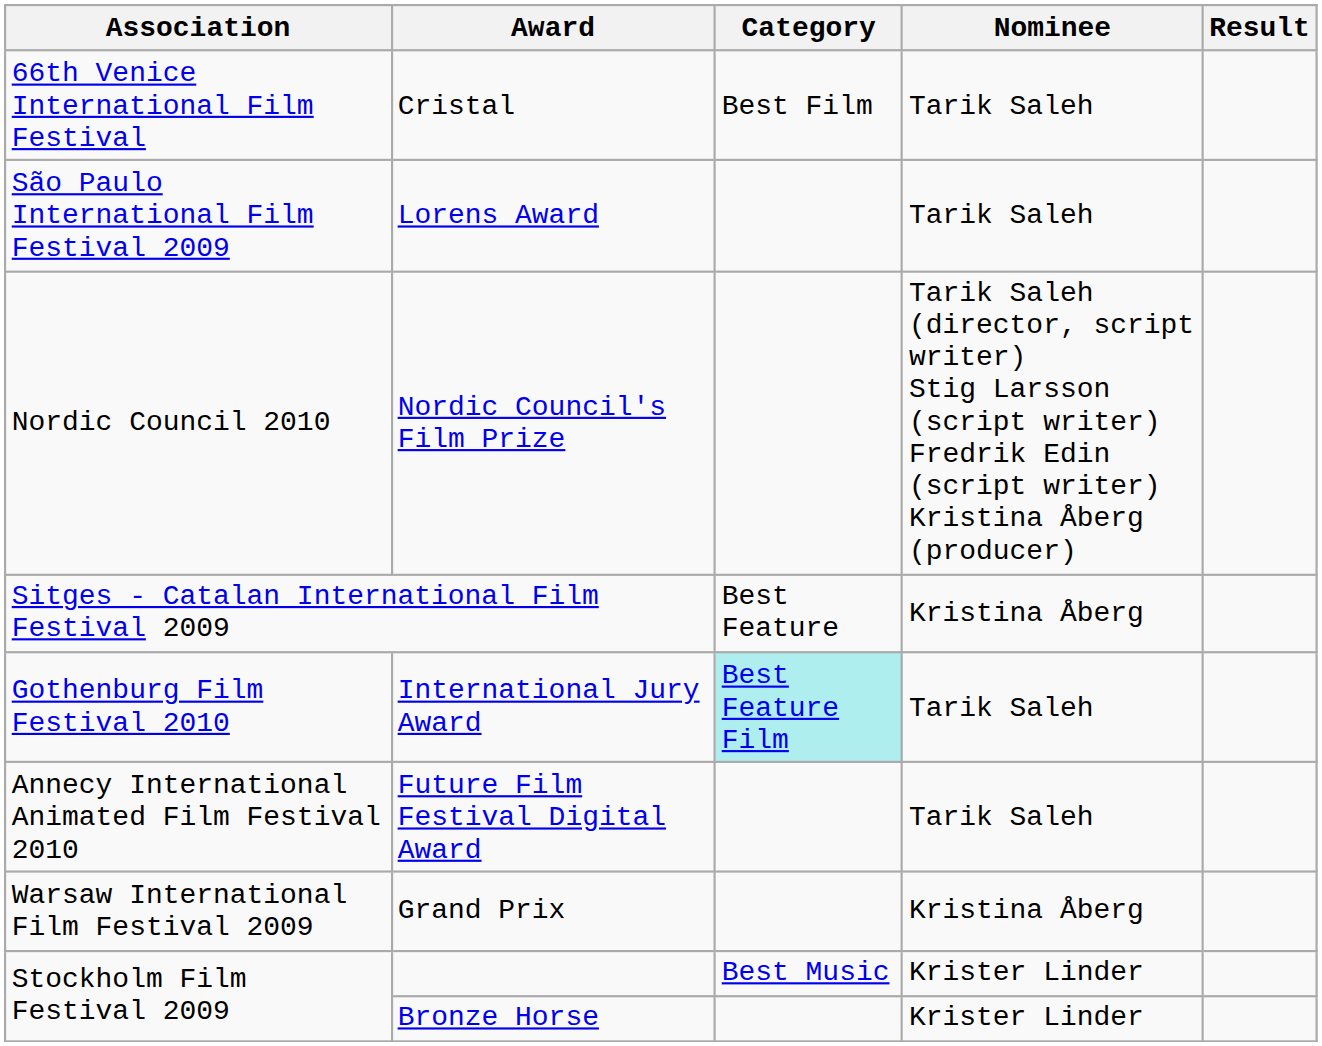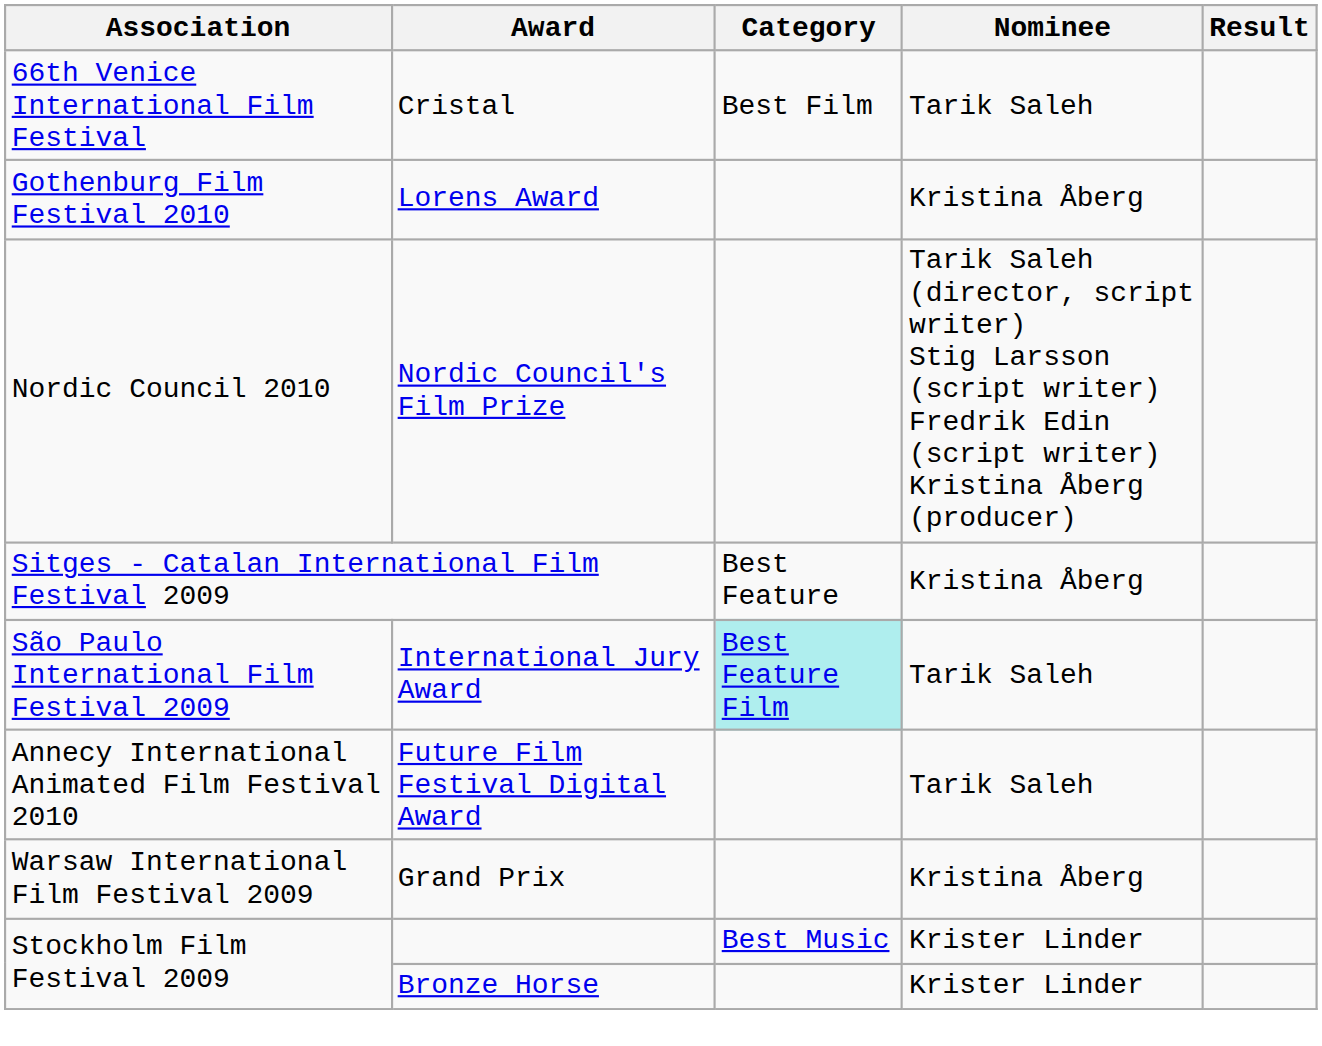Lorens Award | Association: São Paulo International Film Festival 2009 -> Gothenburg Film Festival 2010
Lorens Award | Nominee: Tarik Saleh -> Kristina Åberg
International Jury Award | Association: Gothenburg Film Festival 2010 -> São Paulo International Film Festival 2009
